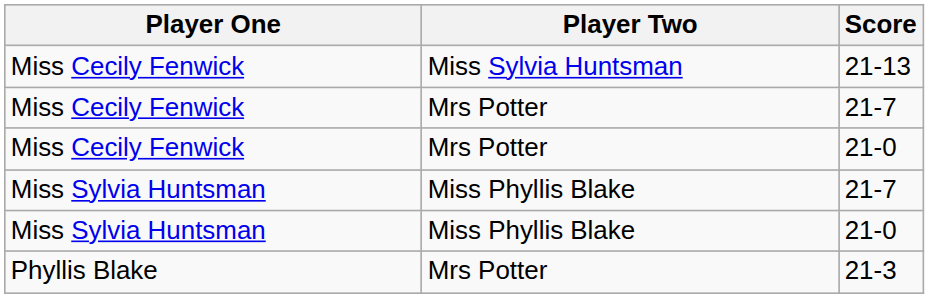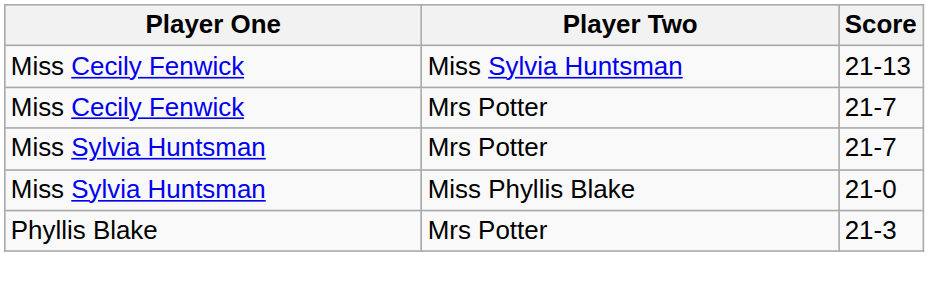- row: Miss Cecily Fenwick | Mrs Potter | 21-0
Miss Sylvia Huntsman / 21-7 | Player Two: Miss Phyllis Blake -> Mrs Potter
